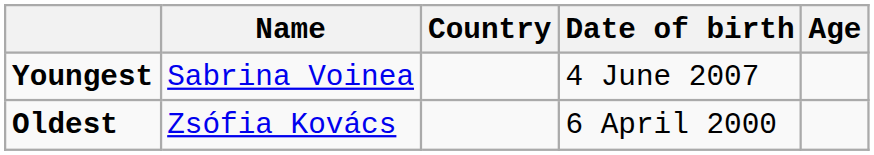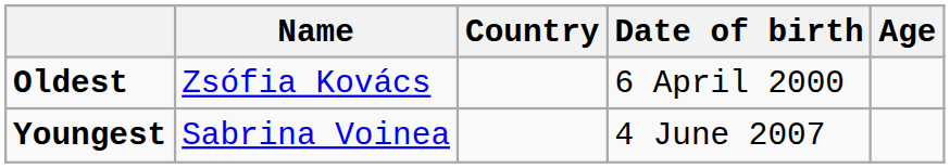rows swapped: Youngest <-> Oldest
